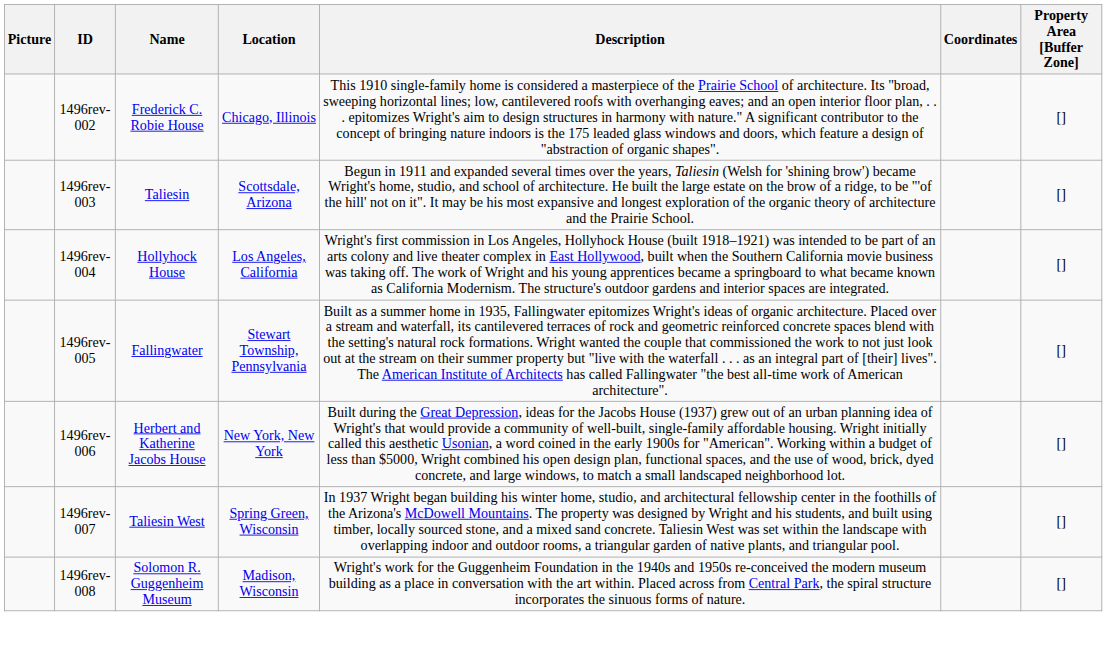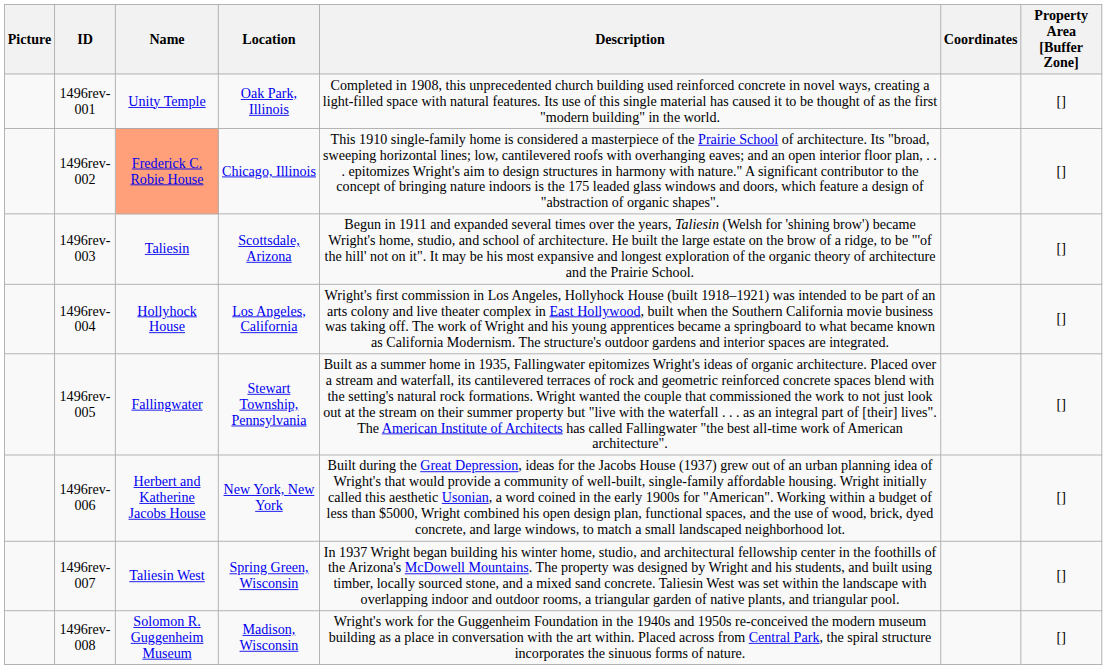+ row: 1496rev-001 | Unity Temple | Oak Park, Illinois | Completed in 1908, this unprecedented church building used reinforced concrete in novel ways, creating a light-filled space with natural features. Its use of this single material has caused it to be thought of as the first "modern building" in the world. | []
1496rev-002 | Name: no background -> lightsalmon background
